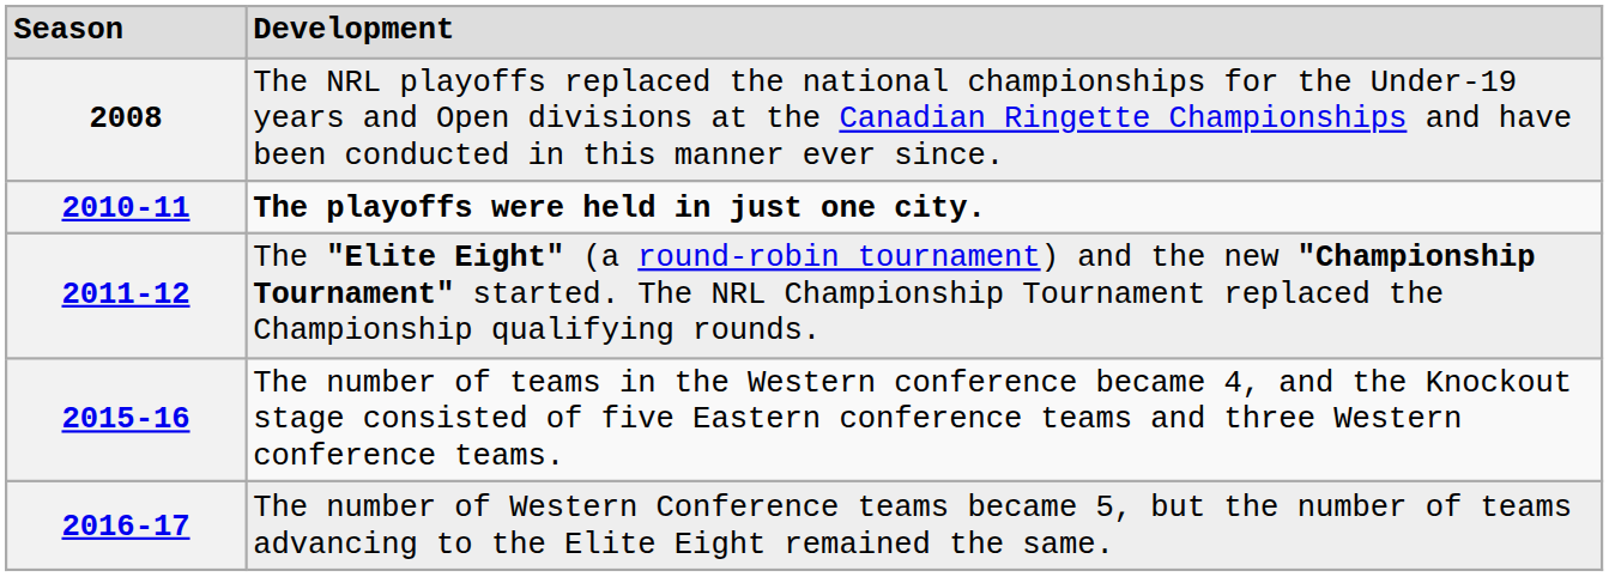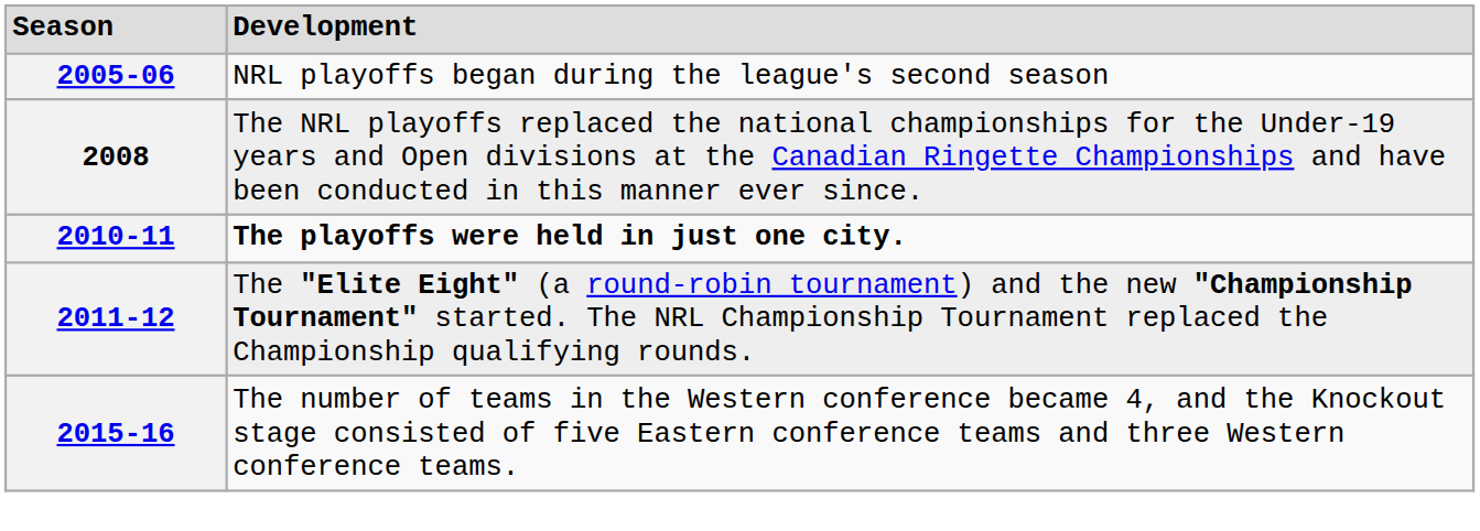+ row: 2005-06 | NRL playoffs began during the league's second season
- row: 2016-17 | The number of Western Conference teams became 5, but the number of teams advancing to the Elite Eight remained the same.
